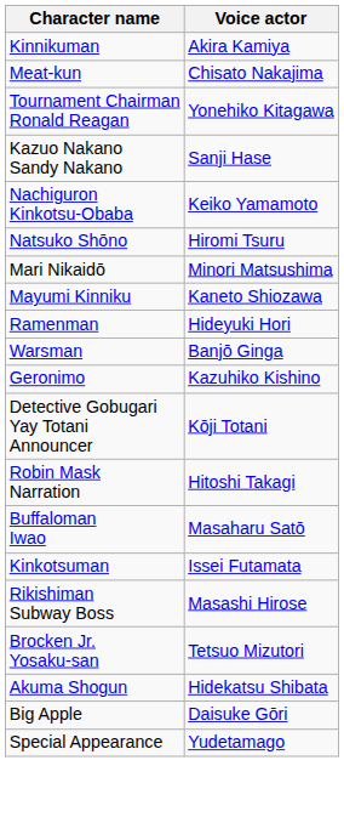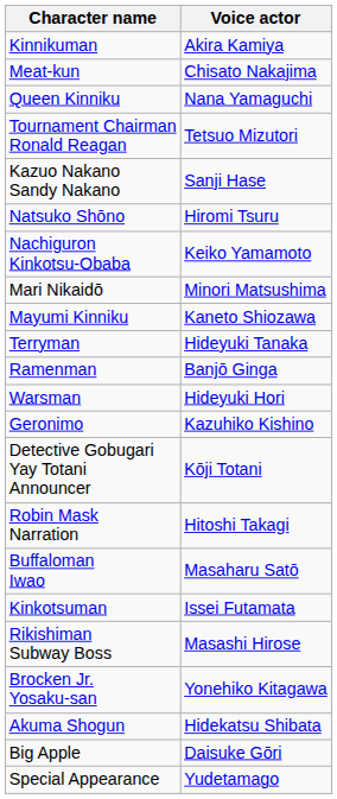+ row: Queen Kinniku | Nana Yamaguchi
Tournament Chairman Ronald Reagan | Voice actor: Yonehiko Kitagawa -> Tetsuo Mizutori
rows swapped: Nachiguron Kinkotsu-Obaba <-> Natsuko Shōno
+ row: Terryman | Hideyuki Tanaka
Ramenman | Voice actor: Hideyuki Hori -> Banjō Ginga
Warsman | Voice actor: Banjō Ginga -> Hideyuki Hori
Brocken Jr. Yosaku-san | Voice actor: Tetsuo Mizutori -> Yonehiko Kitagawa
